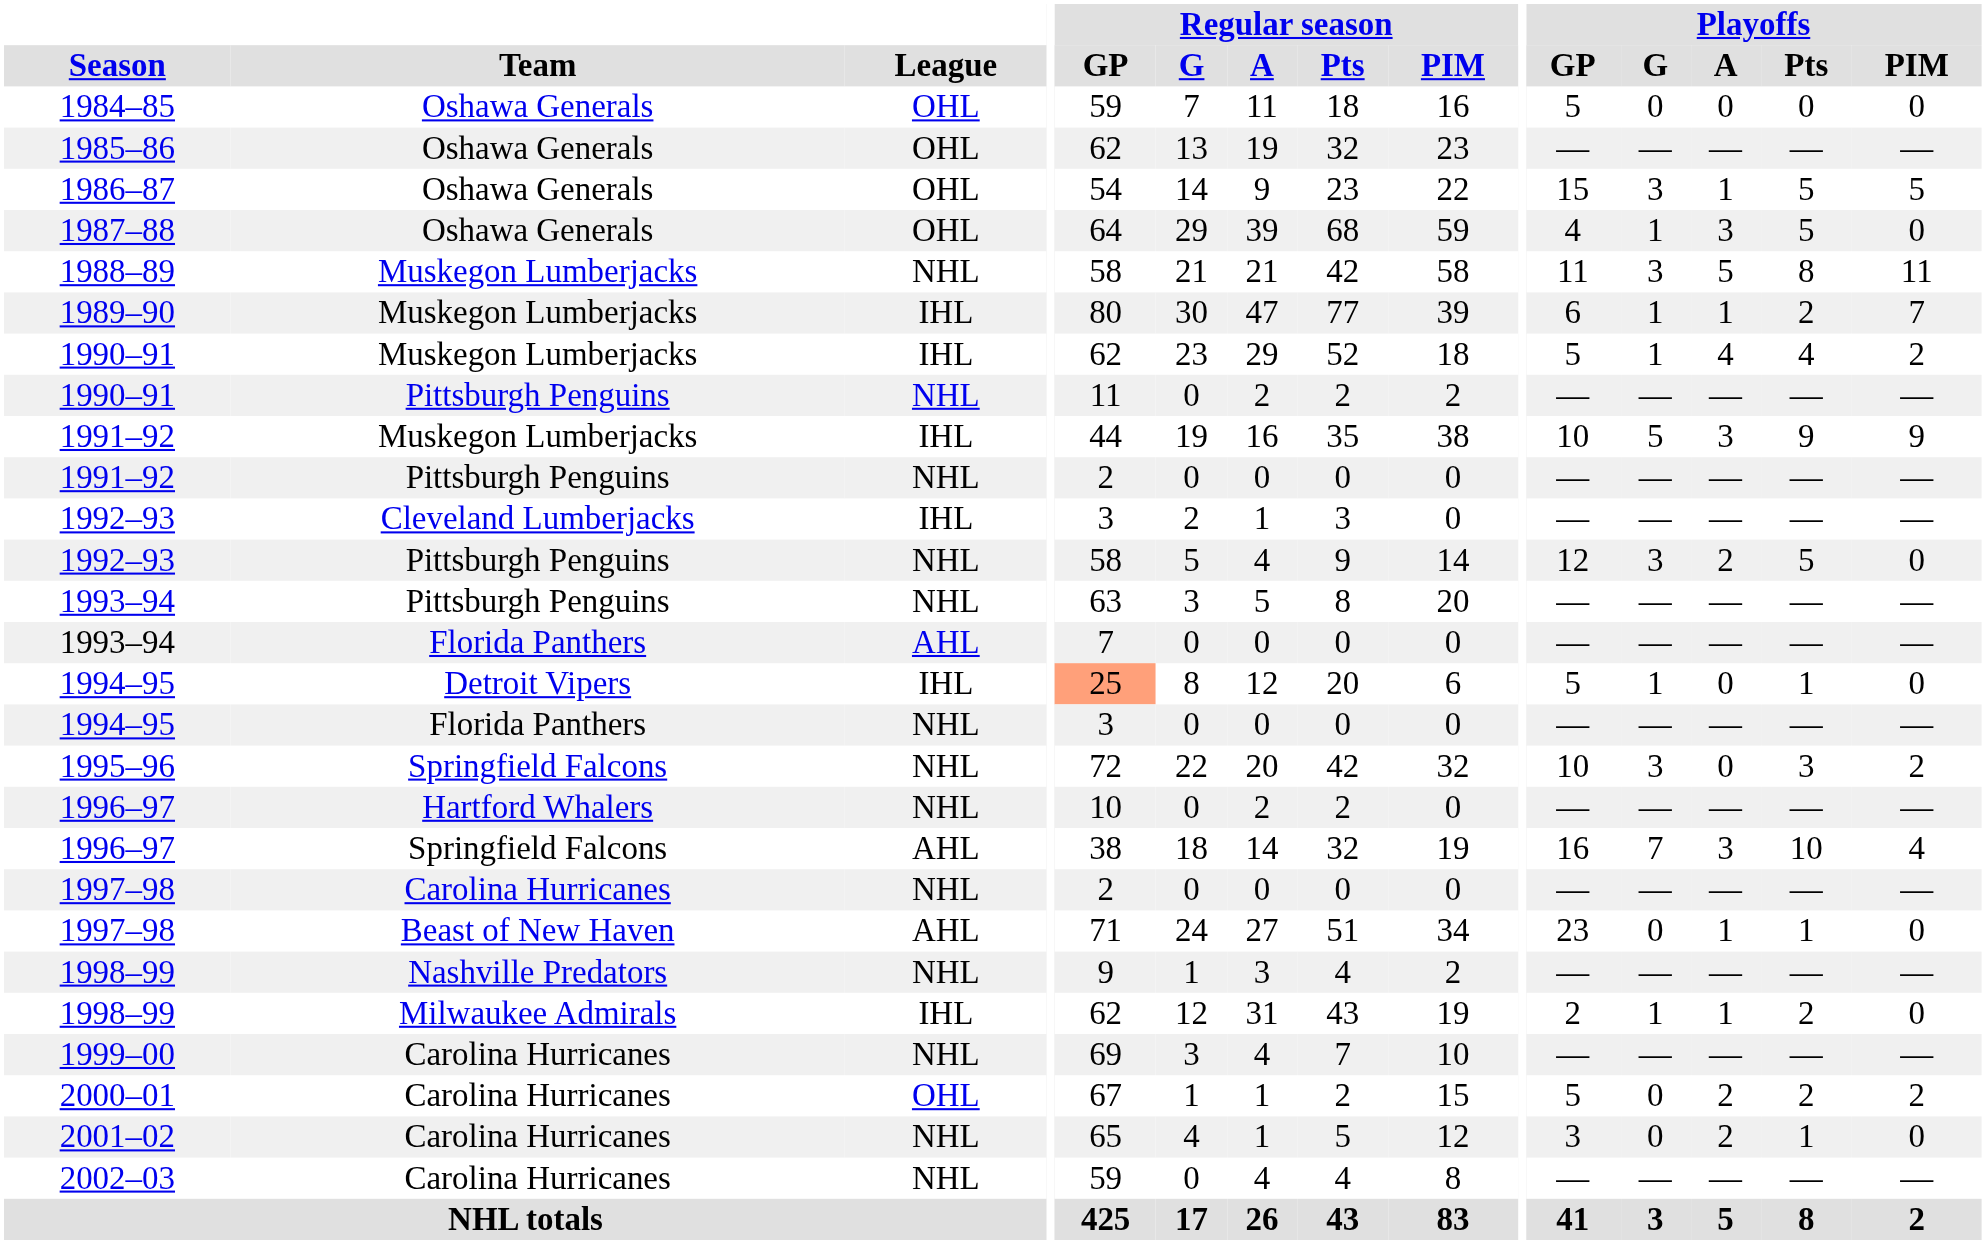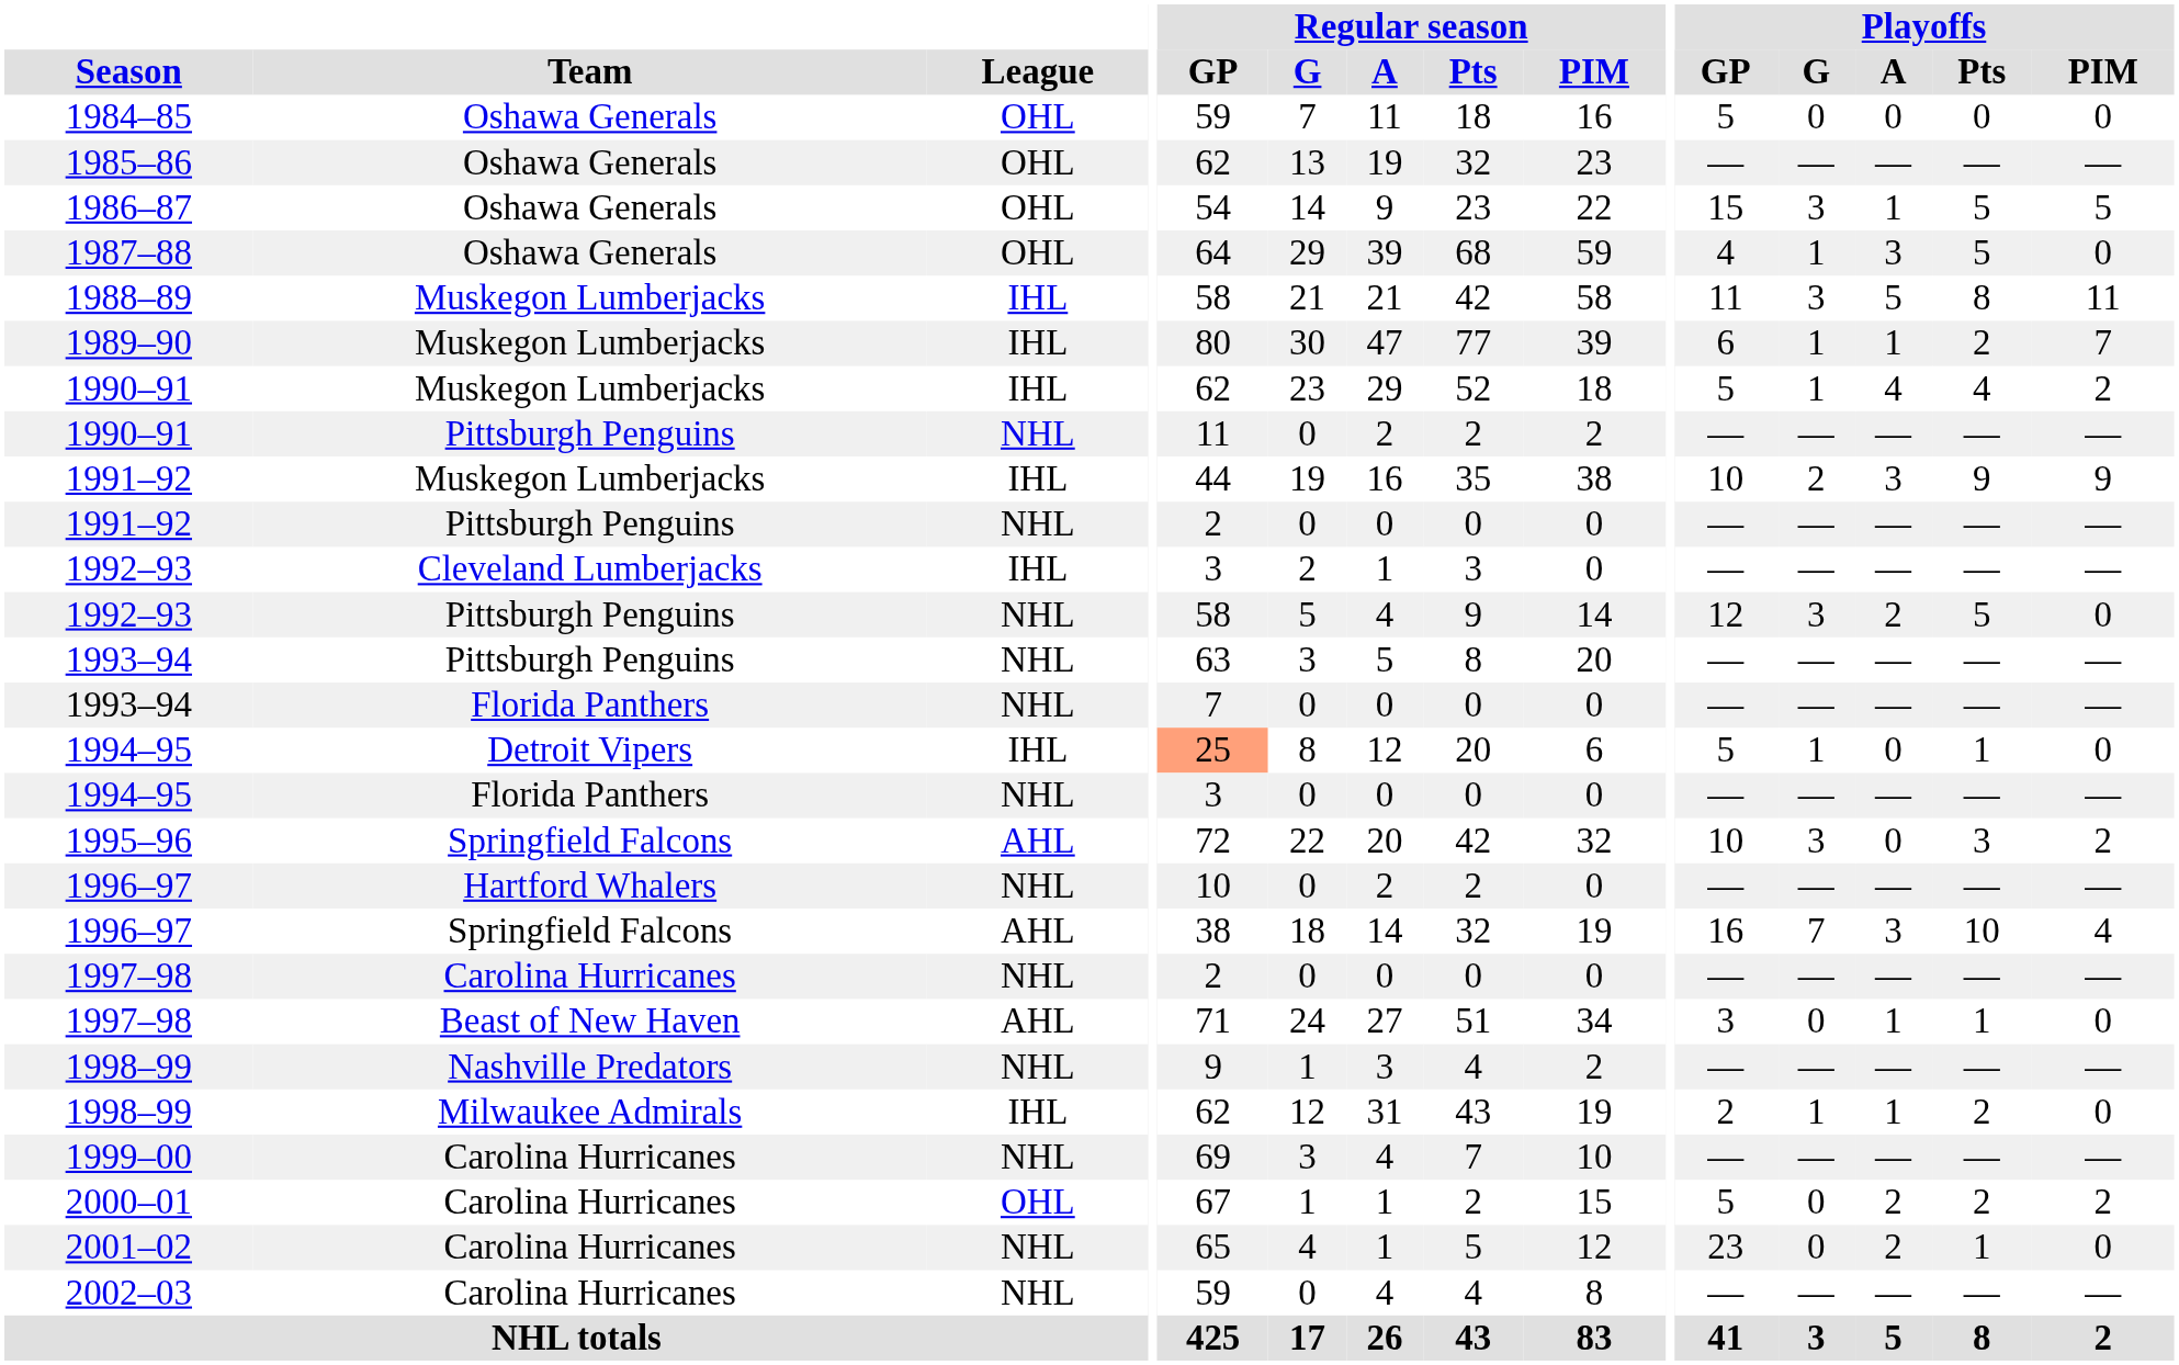1988–89 | League: NHL -> IHL
1991–92 / Muskegon Lumberjacks | Playoffs / G: 5 -> 2
1993–94 / Florida Panthers | League: AHL -> NHL
1995–96 | League: NHL -> AHL
1997–98 / Beast of New Haven | Playoffs / GP: 23 -> 3
2001–02 | Playoffs / GP: 3 -> 23
